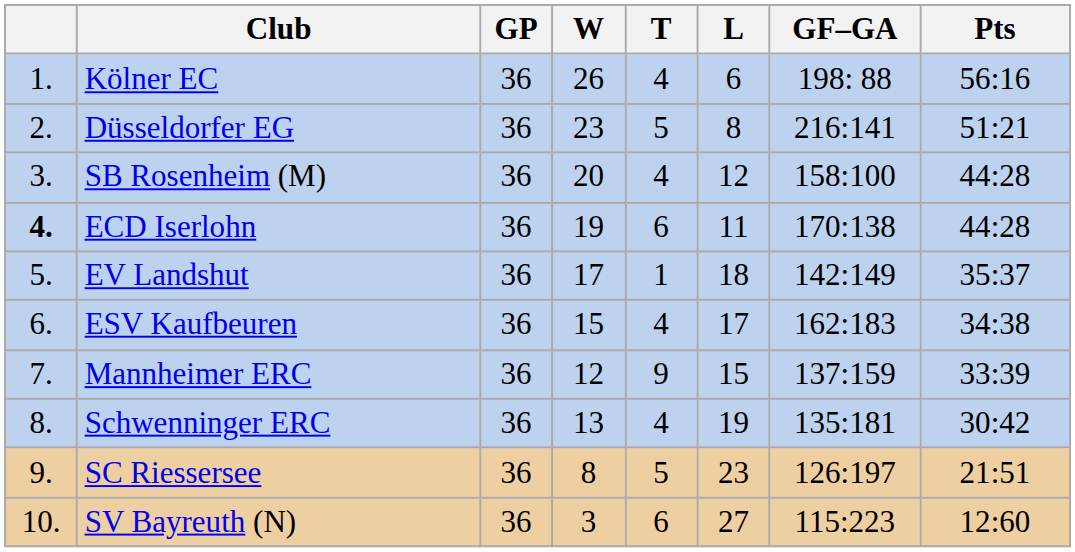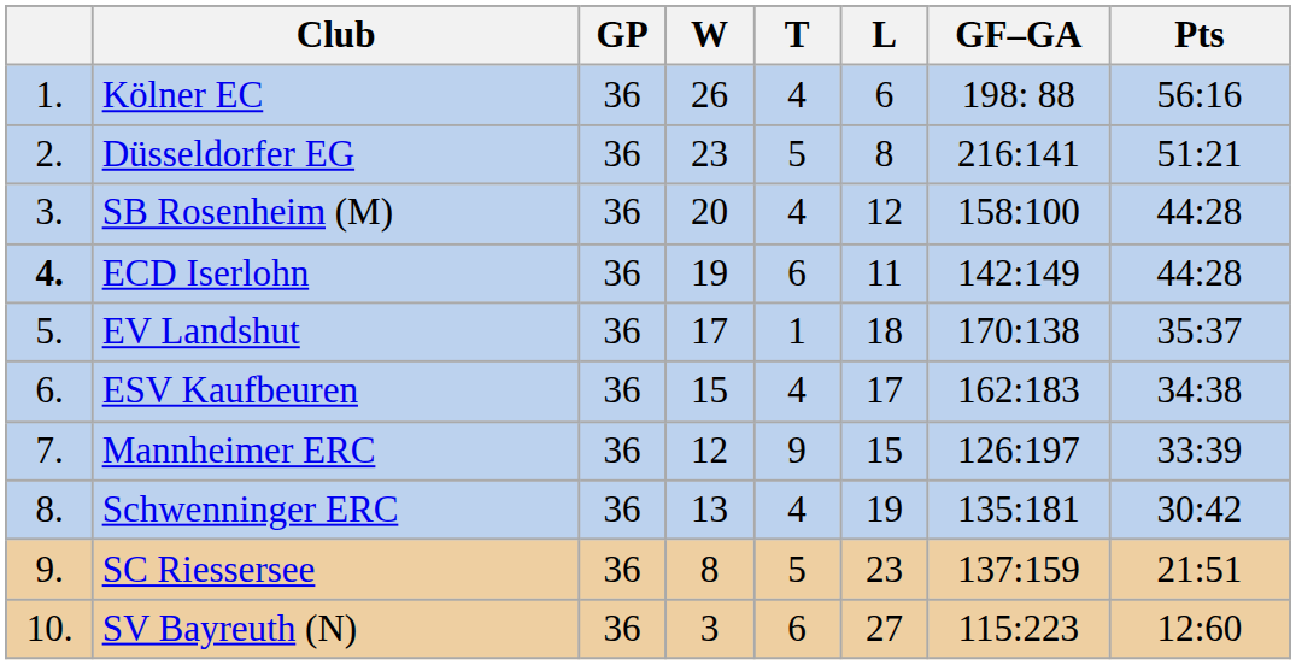ECD Iserlohn | GF–GA: 170:138 -> 142:149
EV Landshut | GF–GA: 142:149 -> 170:138
Mannheimer ERC | GF–GA: 137:159 -> 126:197
SC Riessersee | GF–GA: 126:197 -> 137:159
